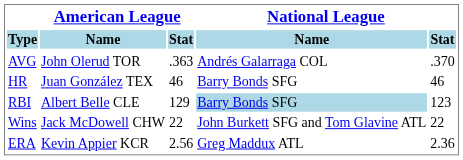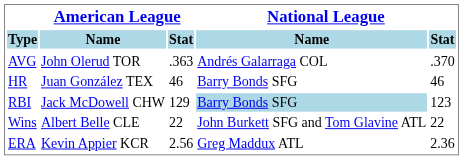RBI | American League / Name: Albert Belle CLE -> Jack McDowell CHW
Wins | American League / Name: Jack McDowell CHW -> Albert Belle CLE
